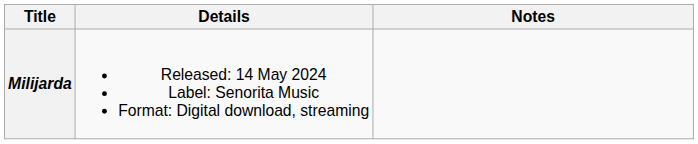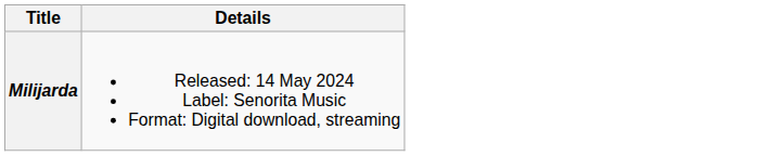- column: Notes
